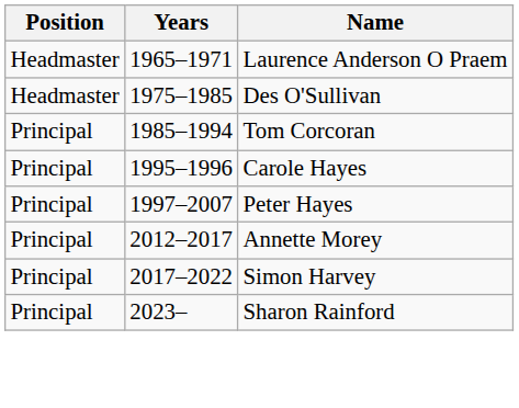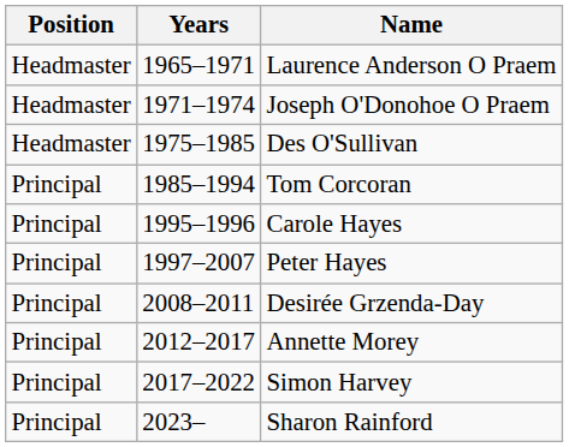+ row: Headmaster | 1971–1974 | Joseph O'Donohoe O Praem
+ row: Principal | 2008–2011 | Desirée Grzenda-Day
